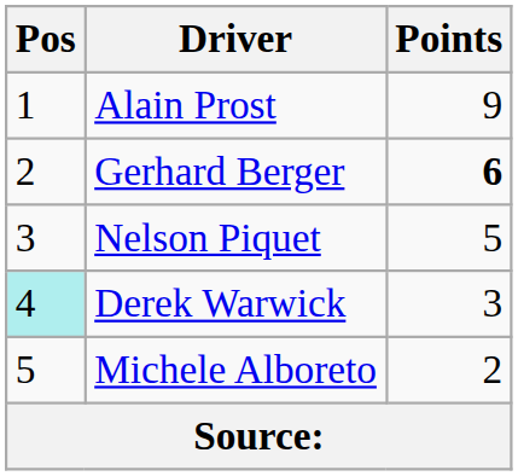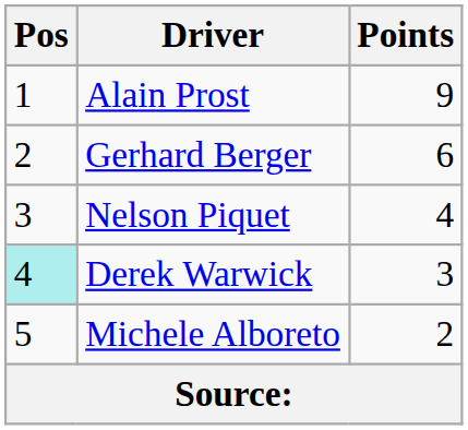Gerhard Berger | Points: bold -> normal
Nelson Piquet | Points: 5 -> 4
